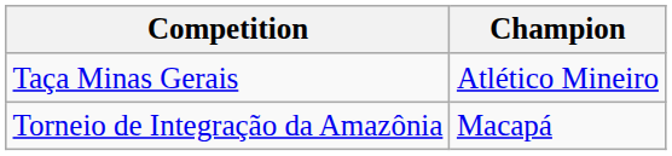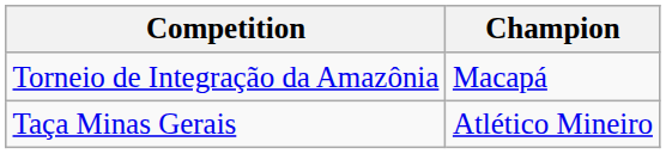rows swapped: Taça Minas Gerais <-> Torneio de Integração da Amazônia
